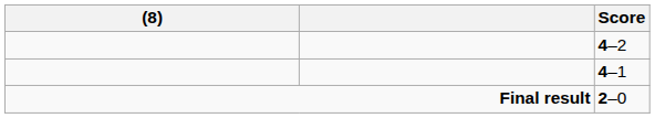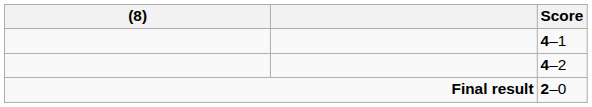rows swapped: 4–2 <-> 4–1
